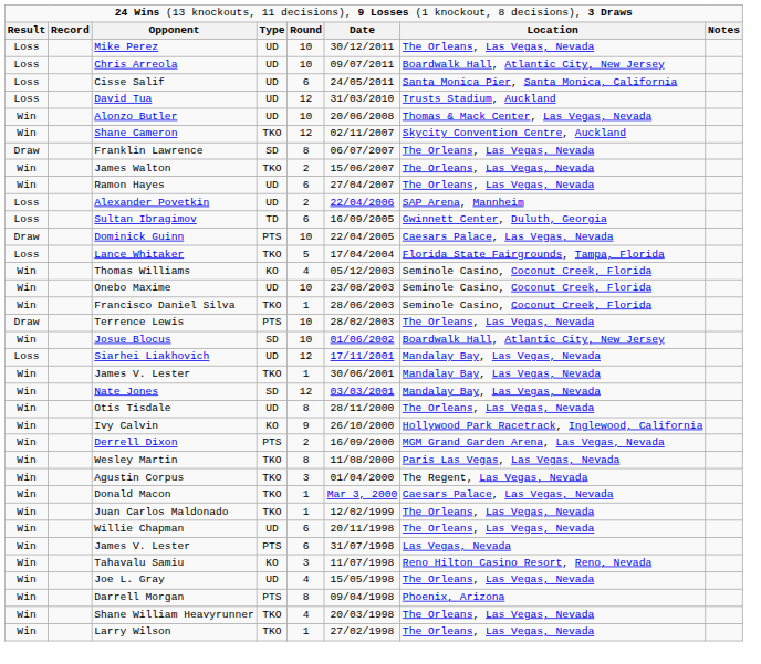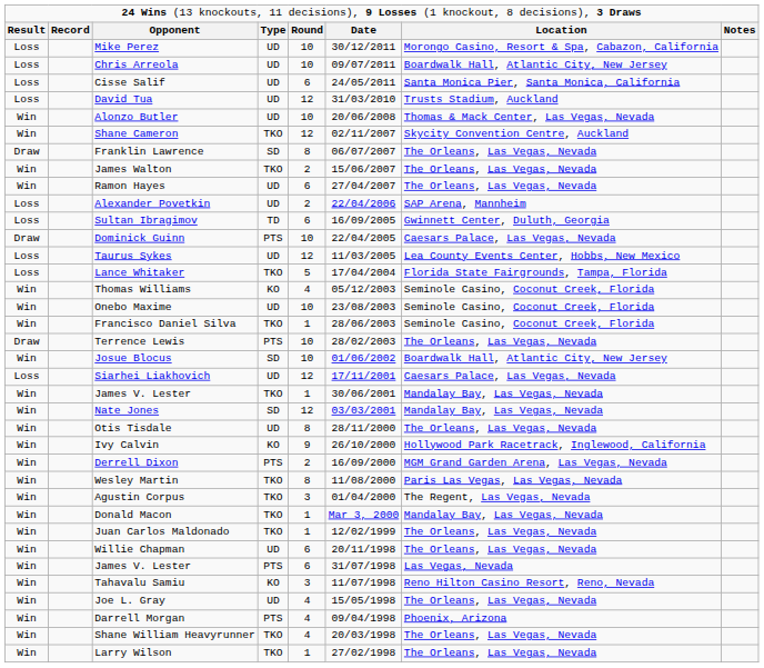Mike Perez | column 7: The Orleans, Las Vegas, Nevada -> Morongo Casino, Resort & Spa, Cabazon, California
+ row: Loss | Taurus Sykes | UD | 12 | 11/03/2005 | Lea County Events Center, Hobbs, New Mexico
Siarhei Liakhovich | column 7: Mandalay Bay, Las Vegas, Nevada -> Caesars Palace, Las Vegas, Nevada
Donald Macon | column 7: Caesars Palace, Las Vegas, Nevada -> Mandalay Bay, Las Vegas, Nevada
Darrell Morgan | column 5: 8 -> 4
